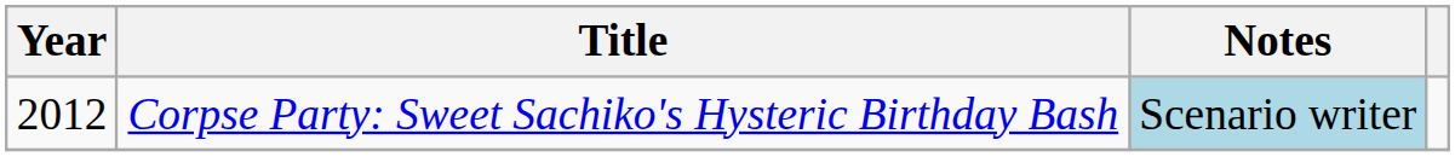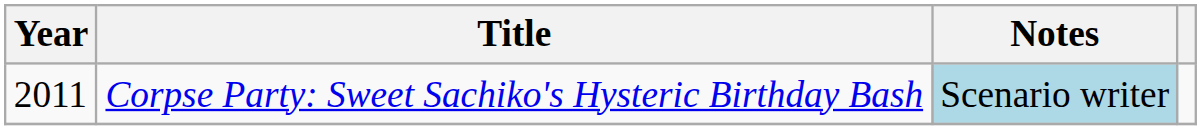Corpse Party: Sweet Sachiko's Hysteric Birthday Bash | Year: 2012 -> 2011
